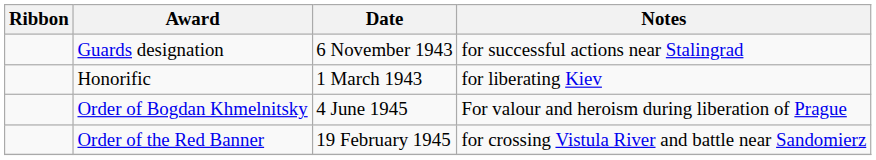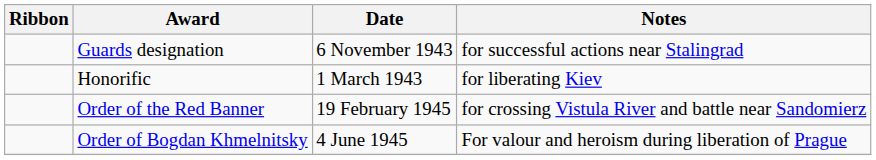rows swapped: Order of the Red Banner <-> Order of Bogdan Khmelnitsky
